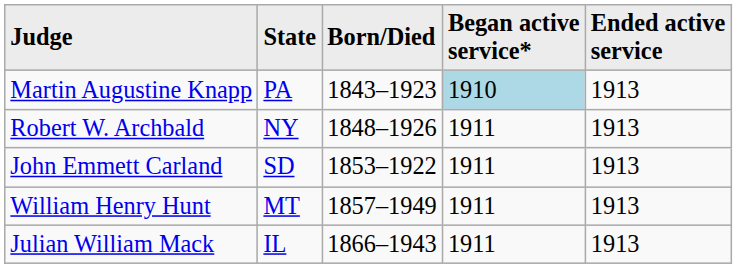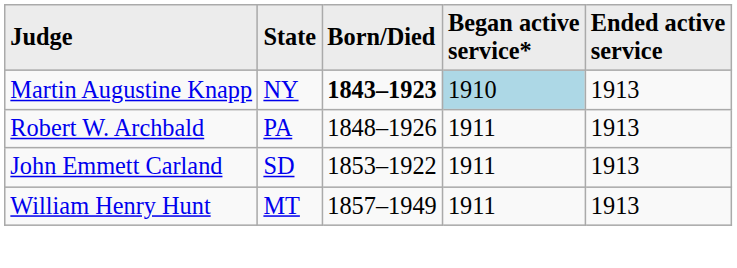Martin Augustine Knapp | State: PA -> NY
Martin Augustine Knapp | Born/Died: normal -> bold
Robert W. Archbald | State: NY -> PA
- row: Julian William Mack | IL | 1866–1943 | 1911 | 1913
